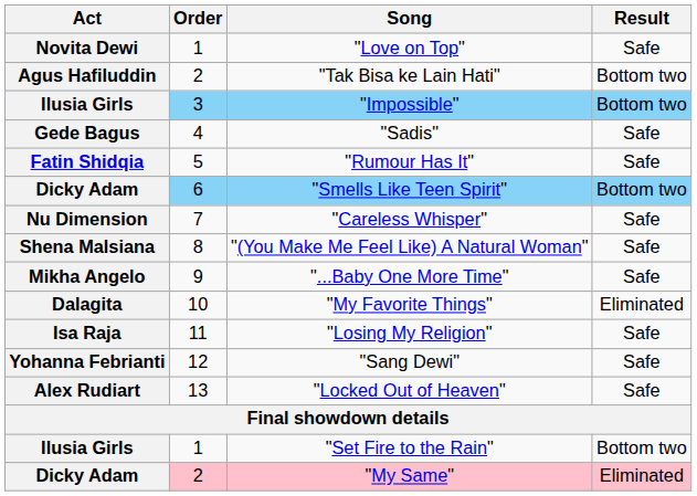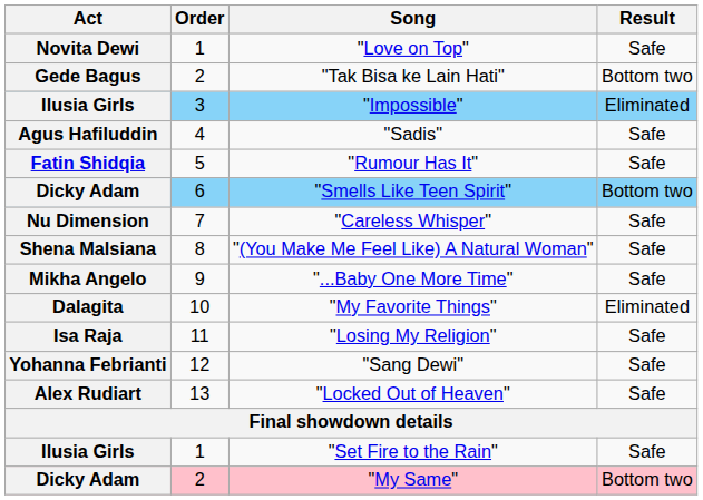"Tak Bisa ke Lain Hati" | Act: Agus Hafiluddin -> Gede Bagus
"Impossible" | Result: Bottom two -> Eliminated
"Sadis" | Act: Gede Bagus -> Agus Hafiluddin
"Set Fire to the Rain" | Result: Bottom two -> Safe
"My Same" | Result: Eliminated -> Bottom two
